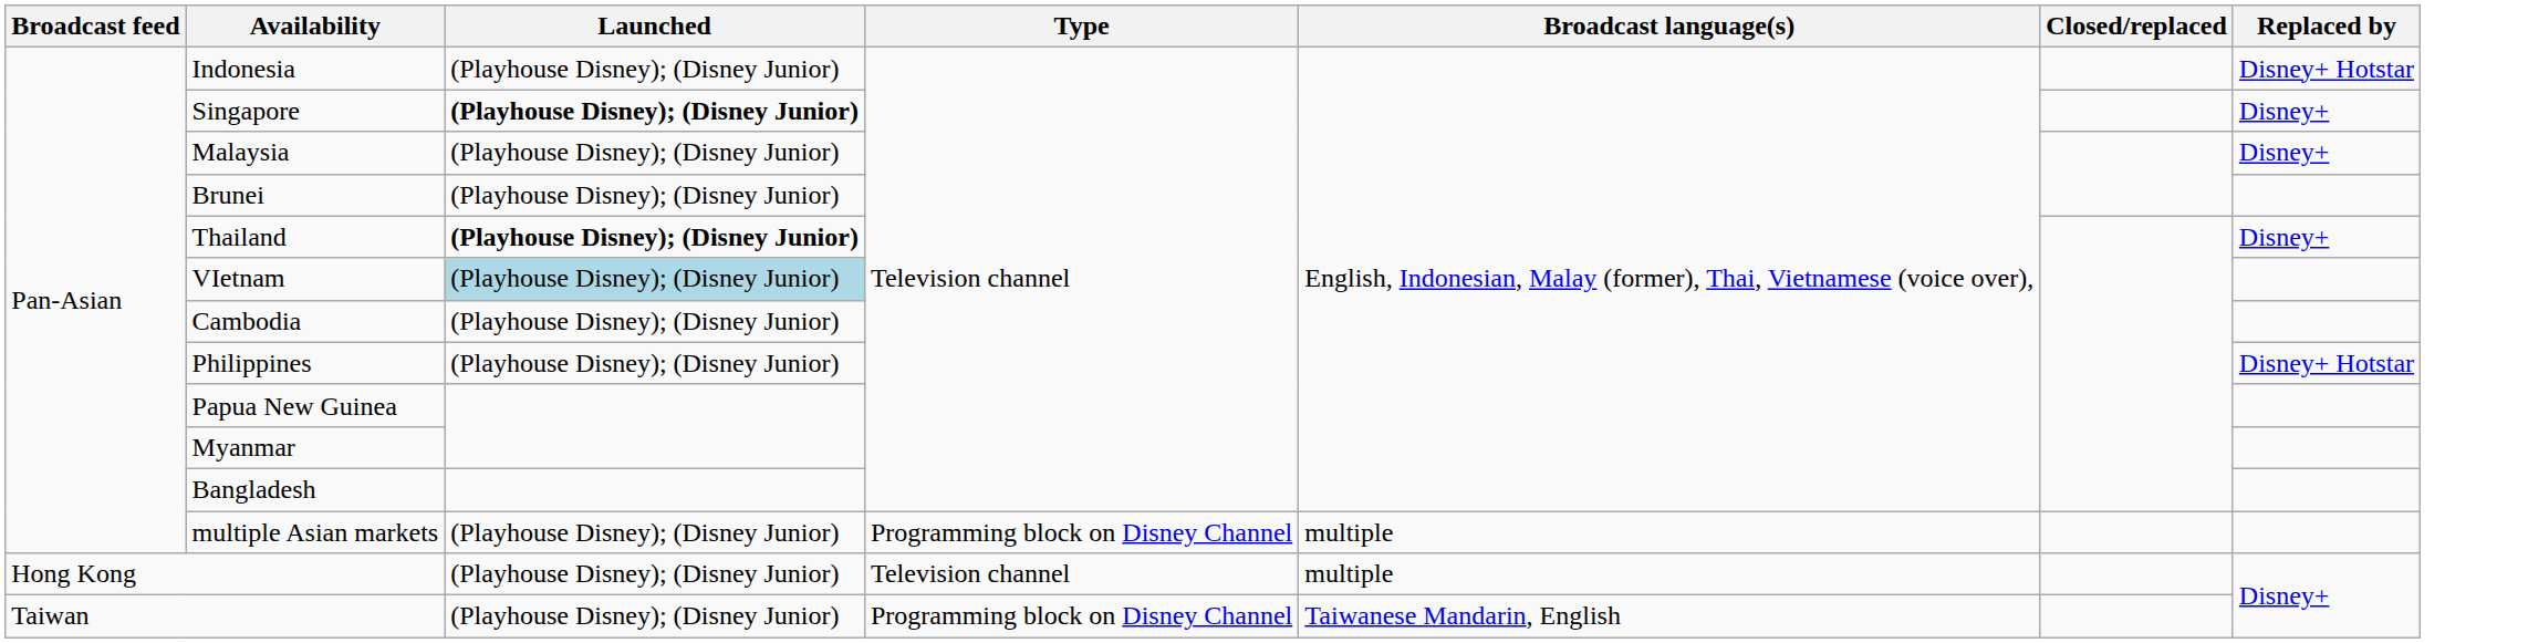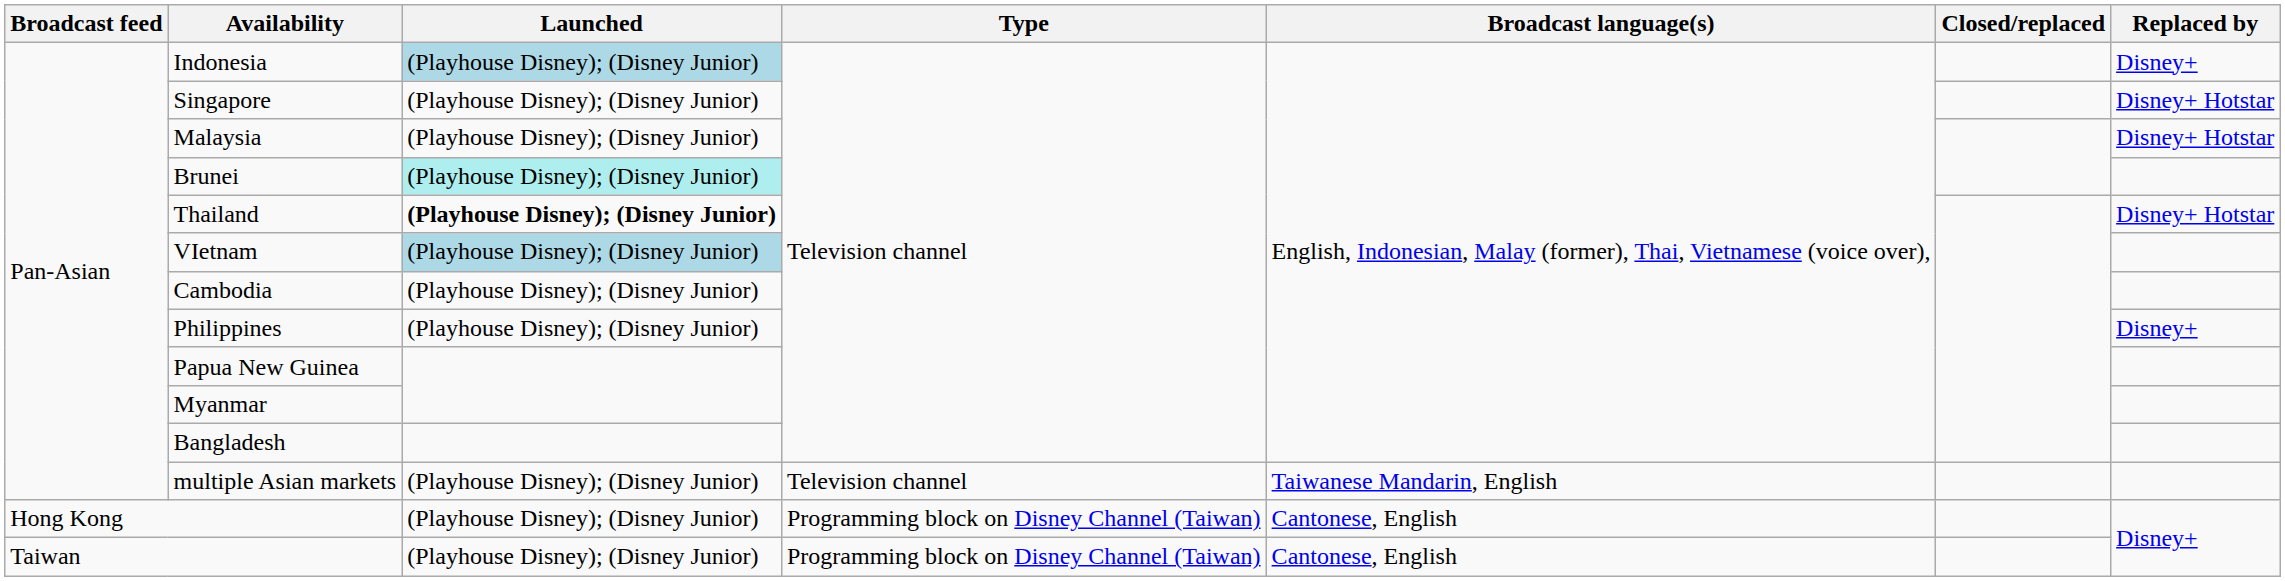Indonesia | Launched: no background -> lightblue background
Indonesia | Replaced by: Disney+ Hotstar -> Disney+
Singapore | Launched: bold -> normal
Singapore | Replaced by: Disney+ -> Disney+ Hotstar
Malaysia | Replaced by: Disney+ -> Disney+ Hotstar
Brunei | Launched: no background -> paleturquoise background
Thailand | Replaced by: Disney+ -> Disney+ Hotstar
Philippines | Replaced by: Disney+ Hotstar -> Disney+
multiple Asian markets | Type: Programming block on Disney Channel -> Television channel
multiple Asian markets | Broadcast language(s): multiple -> Taiwanese Mandarin, English
Hong Kong | Type: Television channel -> Programming block on Disney Channel (Taiwan)
Hong Kong | Broadcast language(s): multiple -> Cantonese, English
Taiwan | Type: Programming block on Disney Channel -> Programming block on Disney Channel (Taiwan)
Taiwan | Broadcast language(s): Taiwanese Mandarin, English -> Cantonese, English
